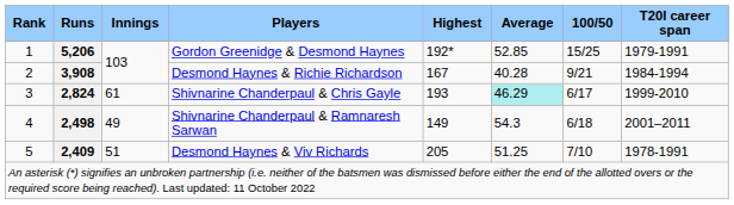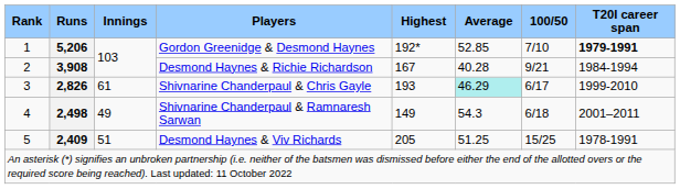Gordon Greenidge & Desmond Haynes | 100/50: 15/25 -> 7/10
Gordon Greenidge & Desmond Haynes | T20I career span: normal -> bold
Shivnarine Chanderpaul & Chris Gayle | Runs: 2,824 -> 2,826
Desmond Haynes & Viv Richards | 100/50: 7/10 -> 15/25
